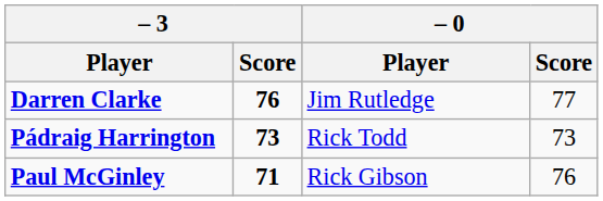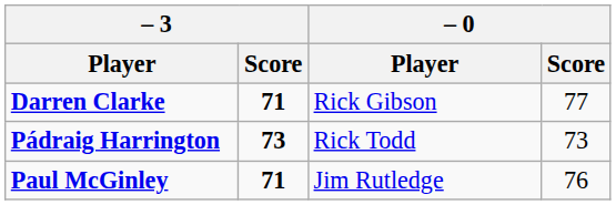Darren Clarke | – 3 / Score: 76 -> 71
Darren Clarke | – 0 / Player: Jim Rutledge -> Rick Gibson
Paul McGinley | – 0 / Player: Rick Gibson -> Jim Rutledge
